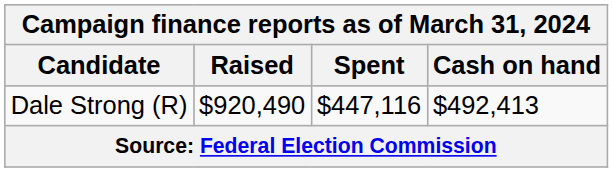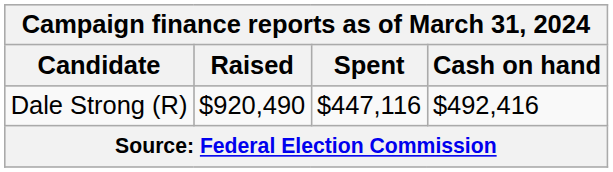Dale Strong (R) | Cash on hand: $492,413 -> $492,416
